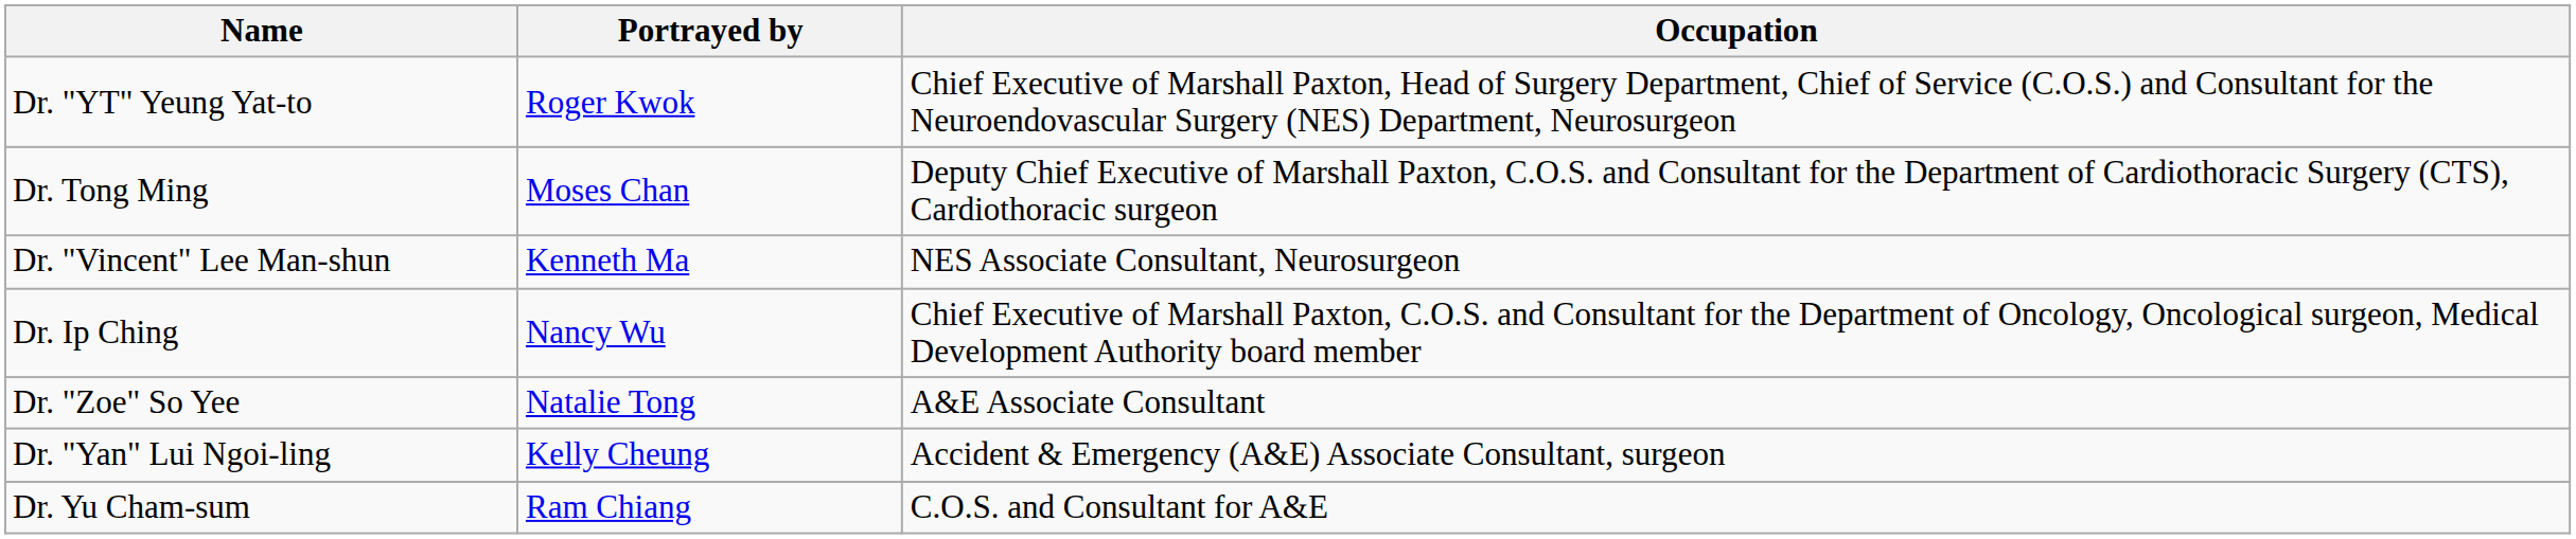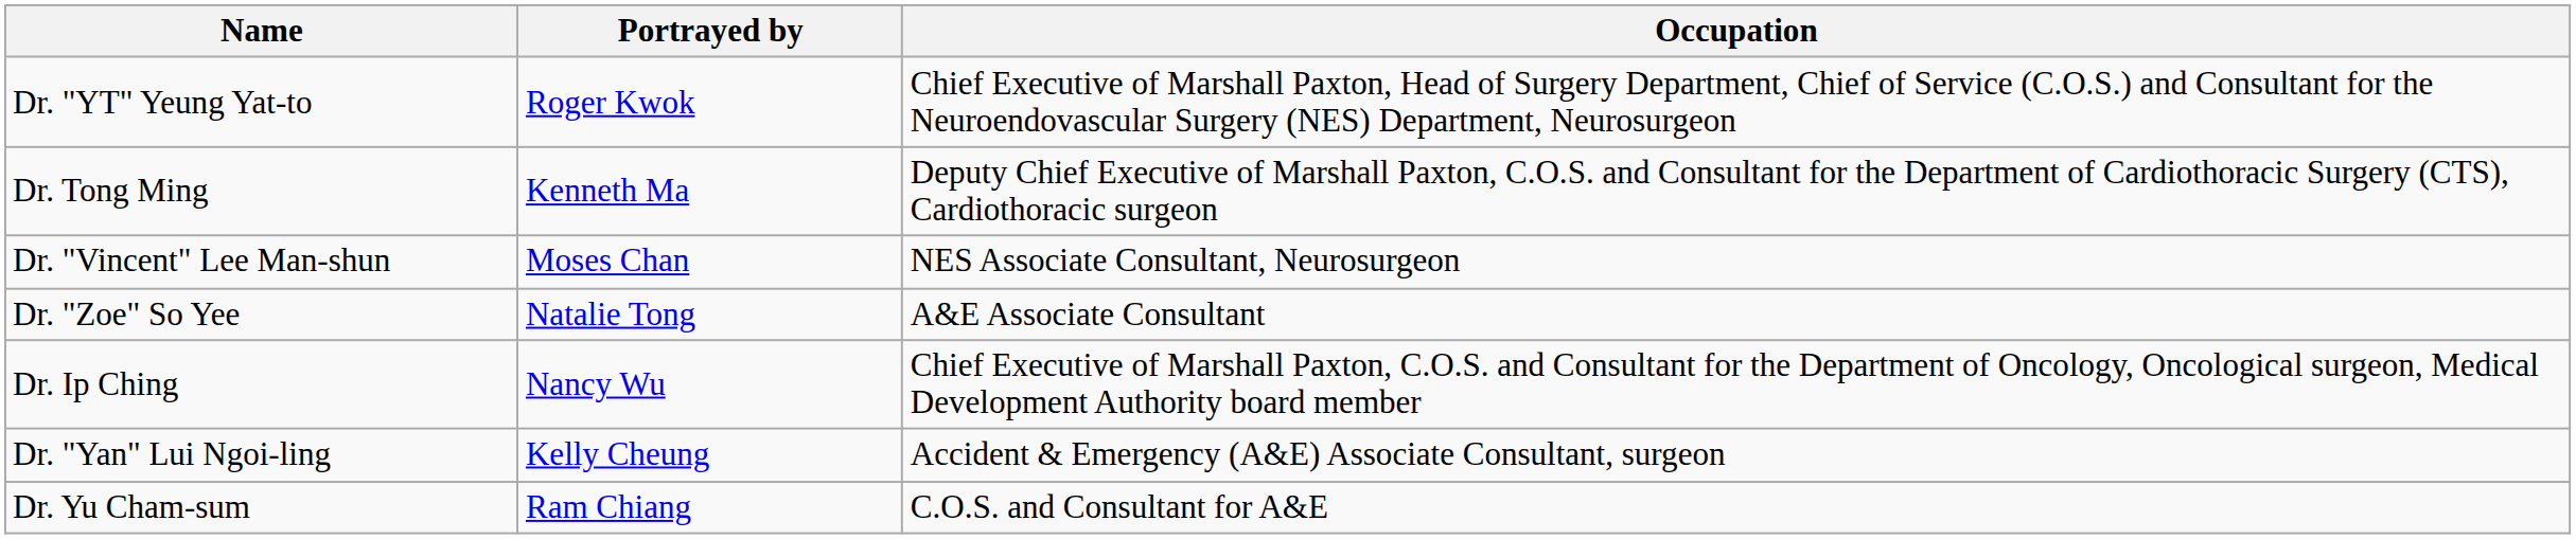Dr. Tong Ming | Portrayed by: Moses Chan -> Kenneth Ma
Dr. "Vincent" Lee Man-shun | Portrayed by: Kenneth Ma -> Moses Chan
rows swapped: Dr. Ip Ching <-> Dr. "Zoe" So Yee
